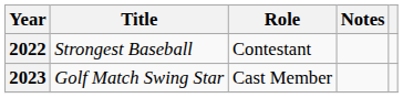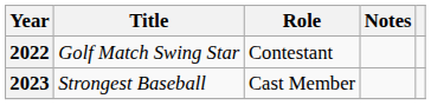2022 | Title: Strongest Baseball -> Golf Match Swing Star
2023 | Title: Golf Match Swing Star -> Strongest Baseball
